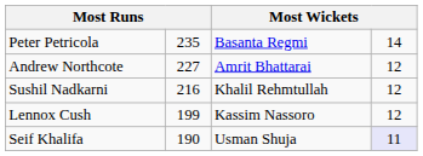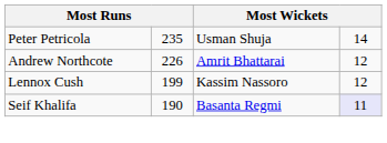Peter Petricola | column 3: Basanta Regmi -> Usman Shuja
Andrew Northcote | column 2: 227 -> 226
- row: Sushil Nadkarni | 216 | Khalil Rehmtullah | 12
Seif Khalifa | column 3: Usman Shuja -> Basanta Regmi
